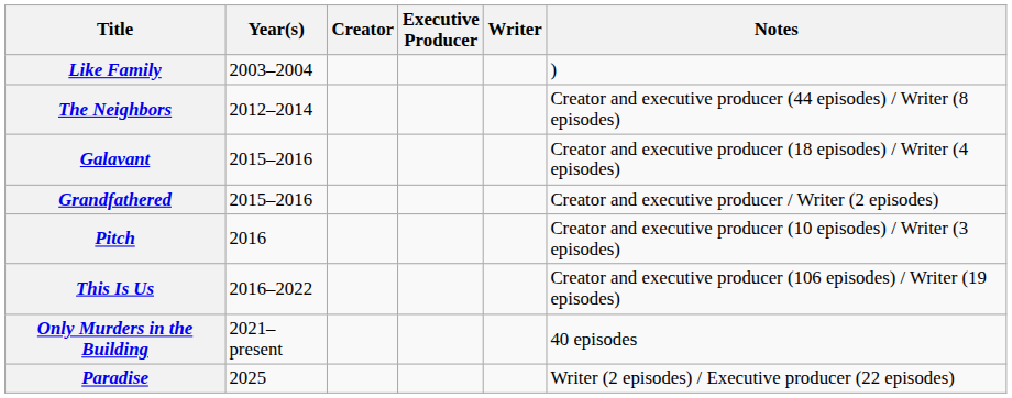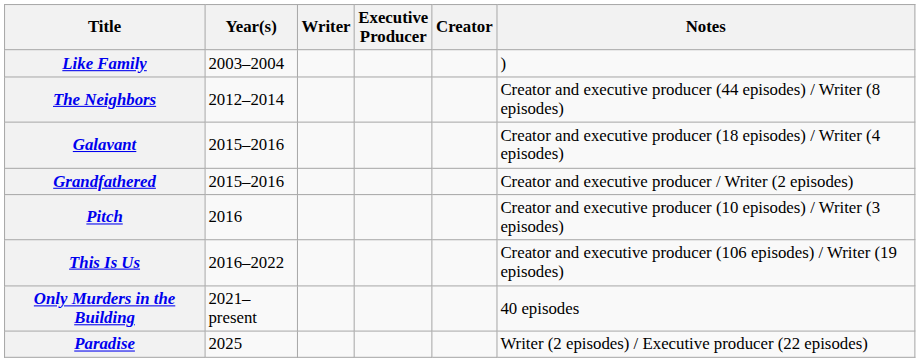columns swapped: Writer <-> Creator
